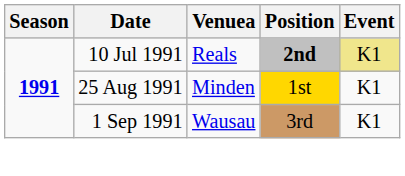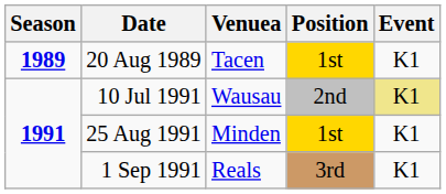+ row: 1989 | 20 Aug 1989 | Tacen | 1st | K1
10 Jul 1991 | Venuea: Reals -> Wausau
10 Jul 1991 | Position: bold -> normal
1 Sep 1991 | Venuea: Wausau -> Reals
